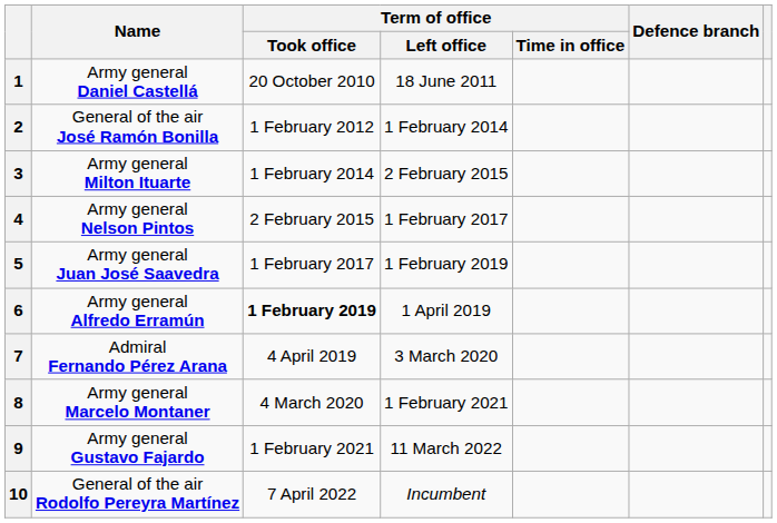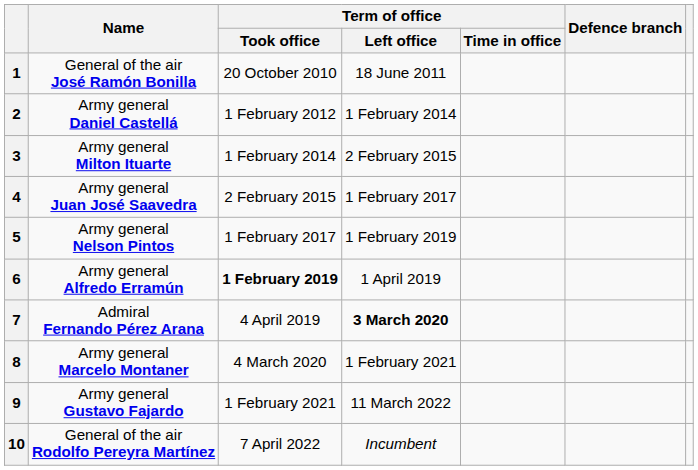1 | Name: Army general Daniel Castellá -> General of the air José Ramón Bonilla
2 | Name: General of the air José Ramón Bonilla -> Army general Daniel Castellá
4 | Name: Army general Nelson Pintos -> Army general Juan José Saavedra
5 | Name: Army general Juan José Saavedra -> Army general Nelson Pintos
7 | Term of office / Left office: normal -> bold
